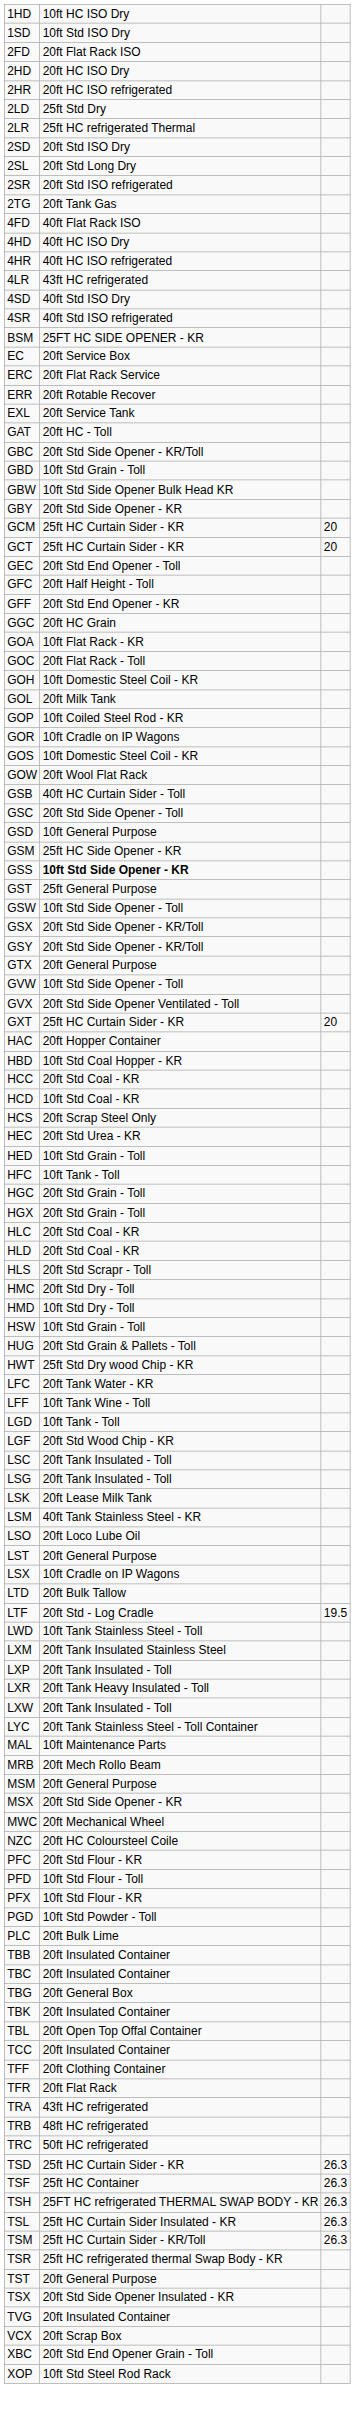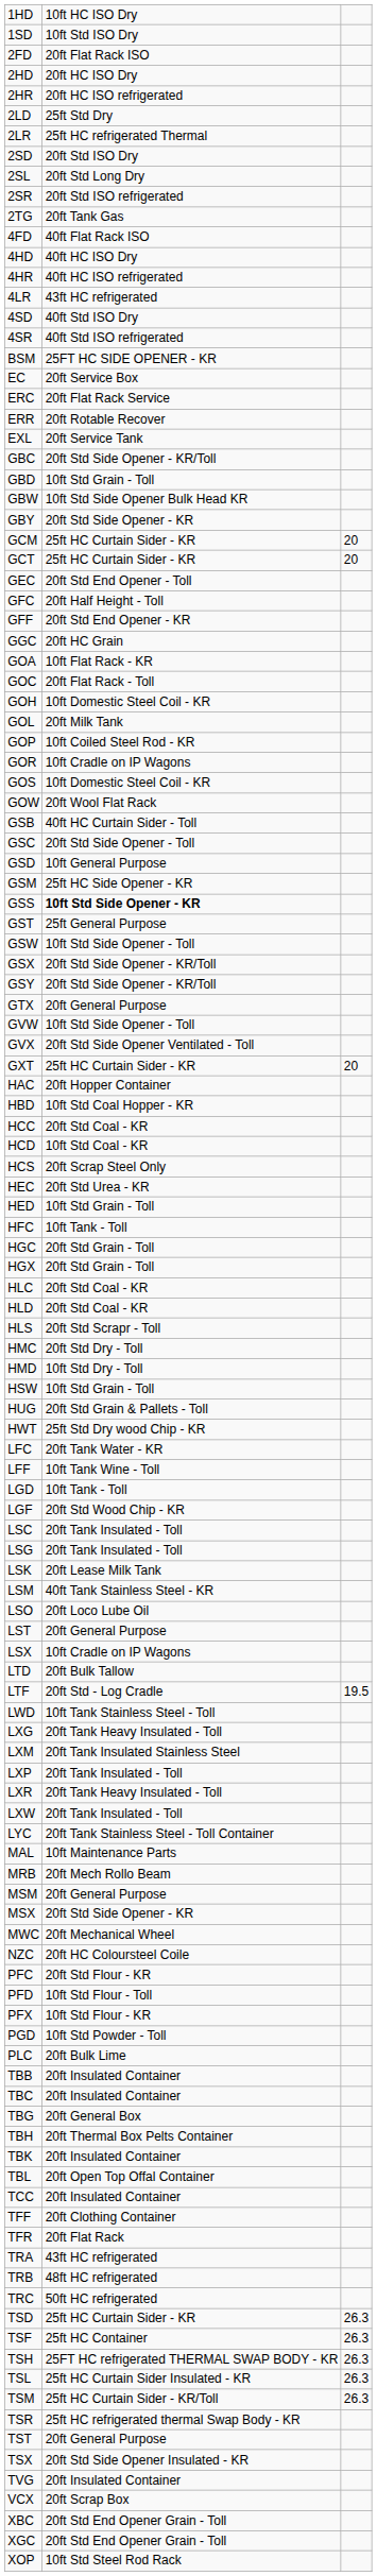- row: GAT | 20ft HC - Toll
+ row: LXG | 20ft Tank Heavy Insulated - Toll
+ row: TBH | 20ft Thermal Box Pelts Container
+ row: XGC | 20ft Std End Opener Grain - Toll
